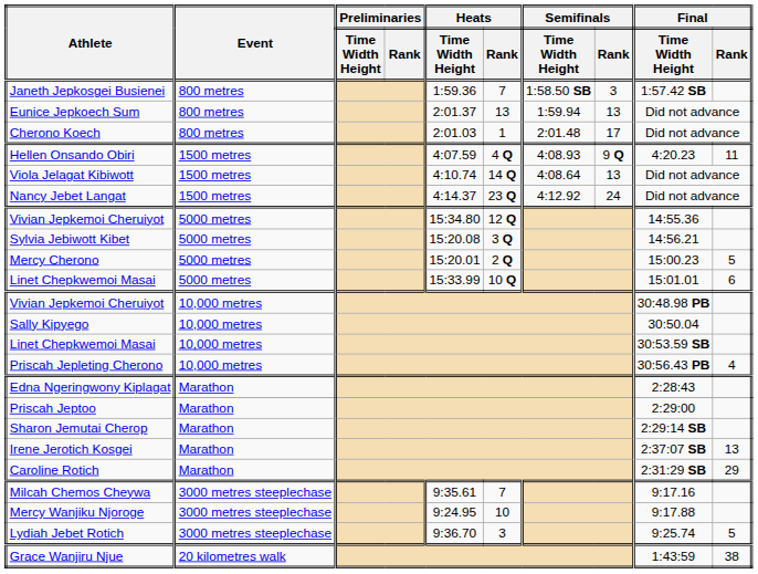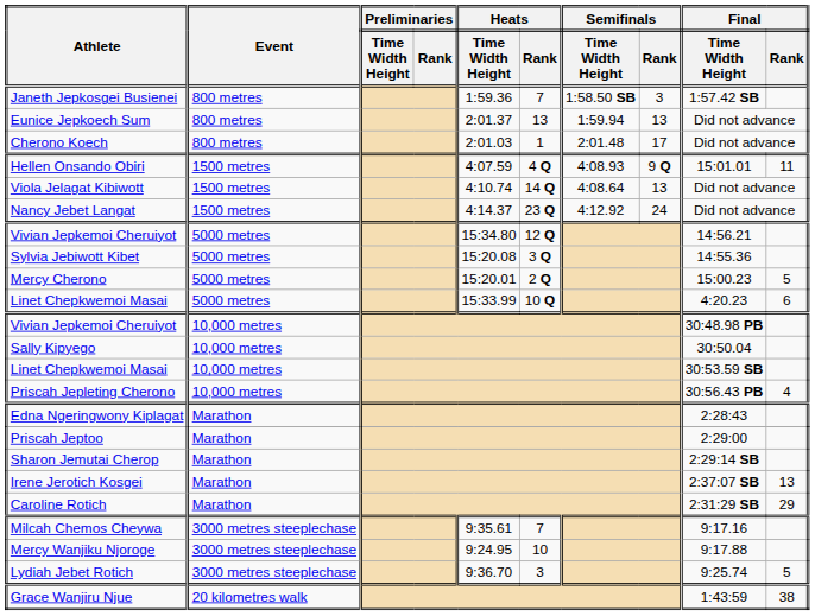Hellen Onsando Obiri | Final / Time Width Height: 4:20.23 -> 15:01.01
Vivian Jepkemoi Cheruiyot / 5000 metres | Final / Time Width Height: 14:55.36 -> 14:56.21
Sylvia Jebiwott Kibet | Final / Time Width Height: 14:56.21 -> 14:55.36
Linet Chepkwemoi Masai / 5000 metres | Final / Time Width Height: 15:01.01 -> 4:20.23
